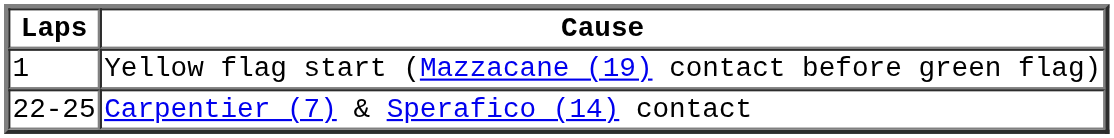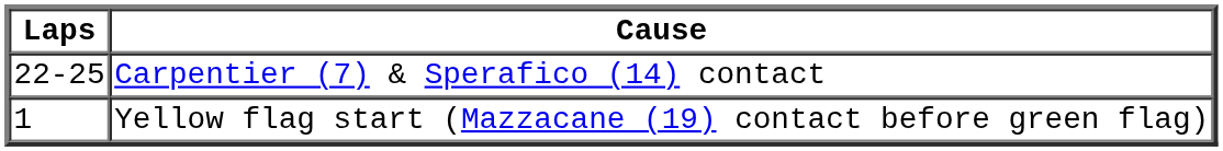rows swapped: Yellow flag start (Mazzacane (19) contact before green flag) <-> Carpentier (7) & Sperafico (14) contact
